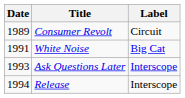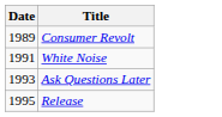- column: Label | Circuit | Big Cat | Interscope | Interscope
Release | Date: 1994 -> 1995
